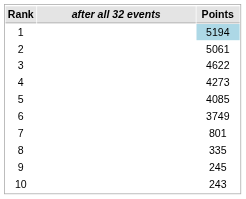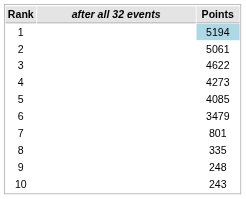6 | Points: 3749 -> 3479
9 | Points: 245 -> 248
